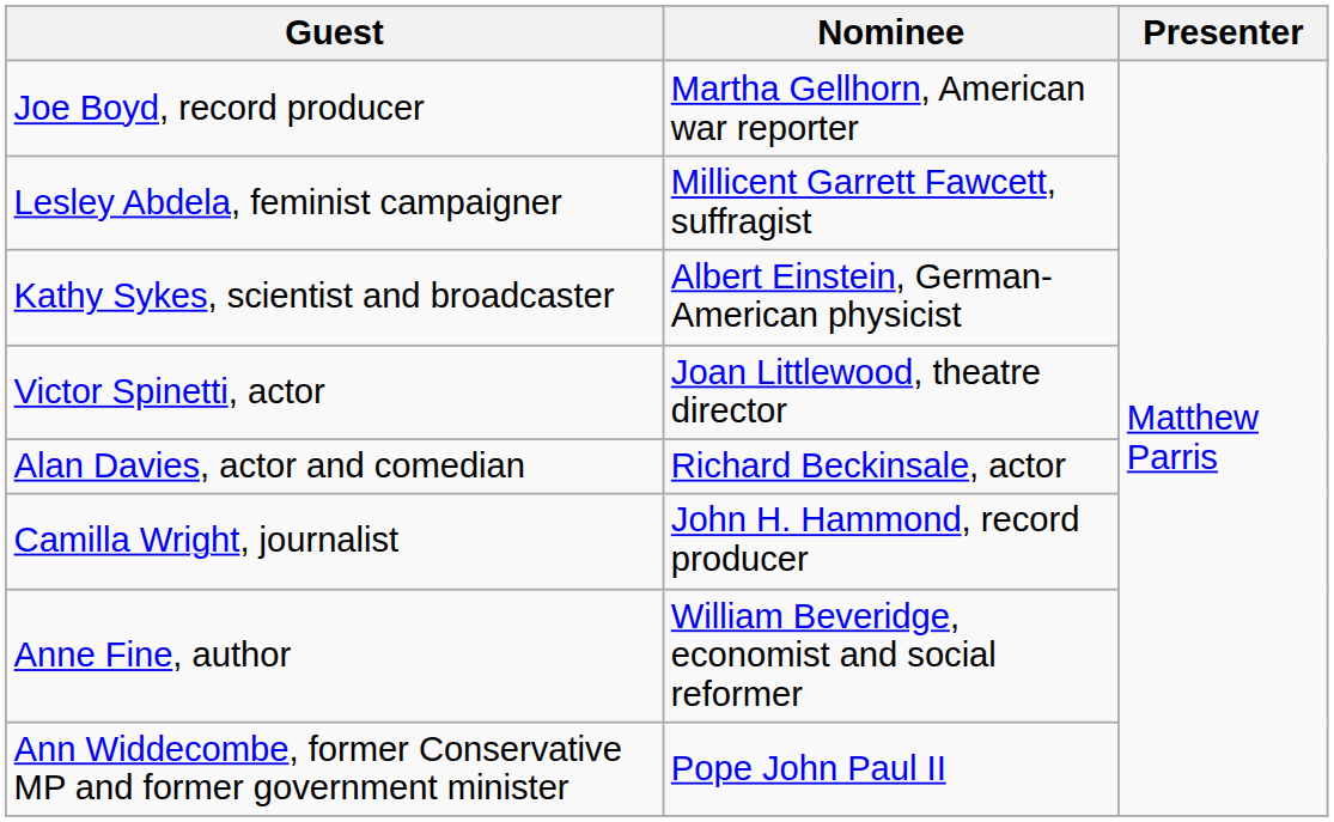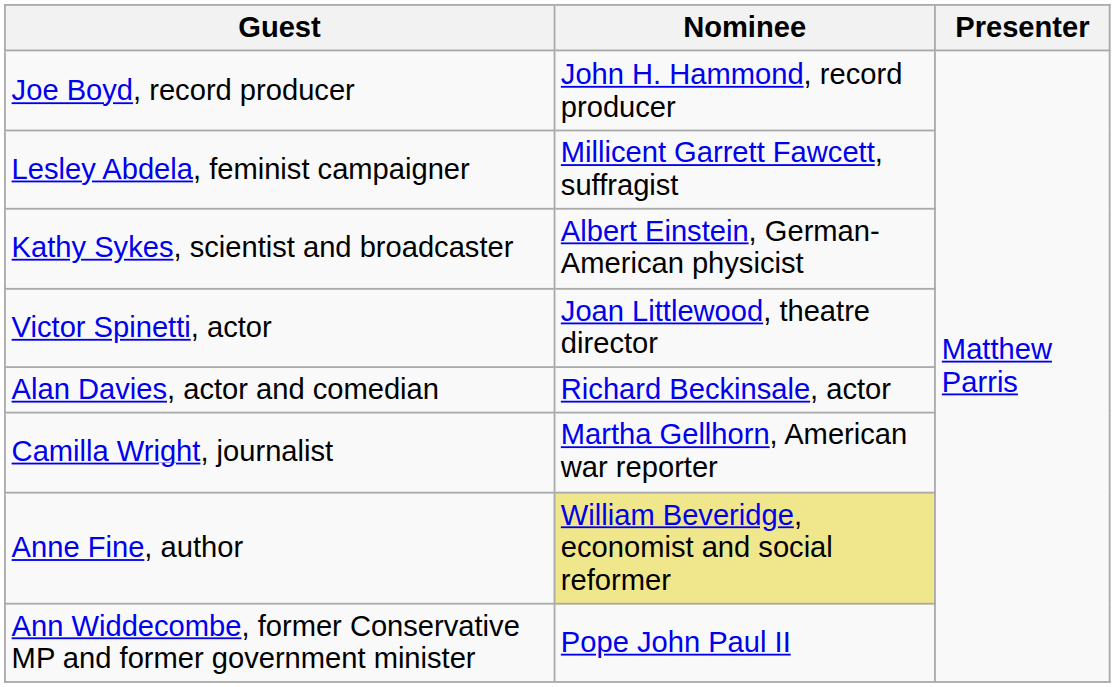Joe Boyd, record producer | Nominee: Martha Gellhorn, American war reporter -> John H. Hammond, record producer
Camilla Wright, journalist | Nominee: John H. Hammond, record producer -> Martha Gellhorn, American war reporter
Anne Fine, author | Nominee: no background -> khaki background
